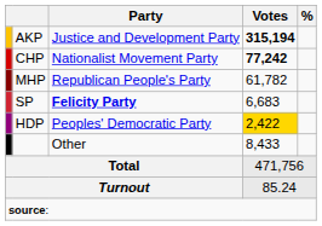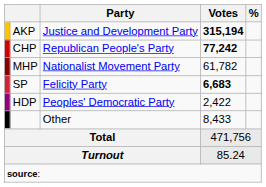CHP | Party: Nationalist Movement Party -> Republican People's Party
MHP | Party: Republican People's Party -> Nationalist Movement Party
SP | Party: bold -> normal
SP | Votes: normal -> bold
HDP | Votes: gold background -> no background
